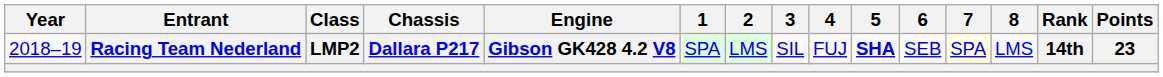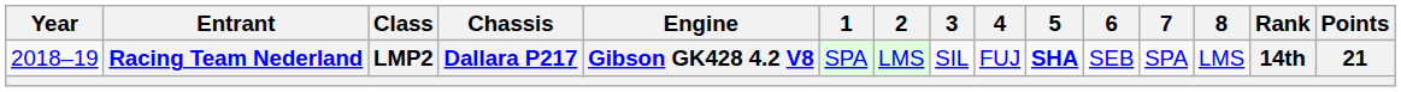Racing Team Nederland | 7: lightyellow background -> no background
Racing Team Nederland | Points: 23 -> 21
